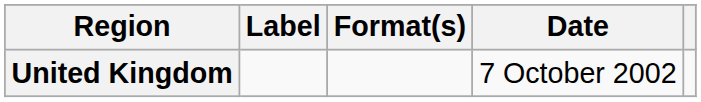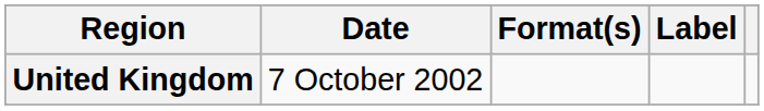columns swapped: Date <-> Label
